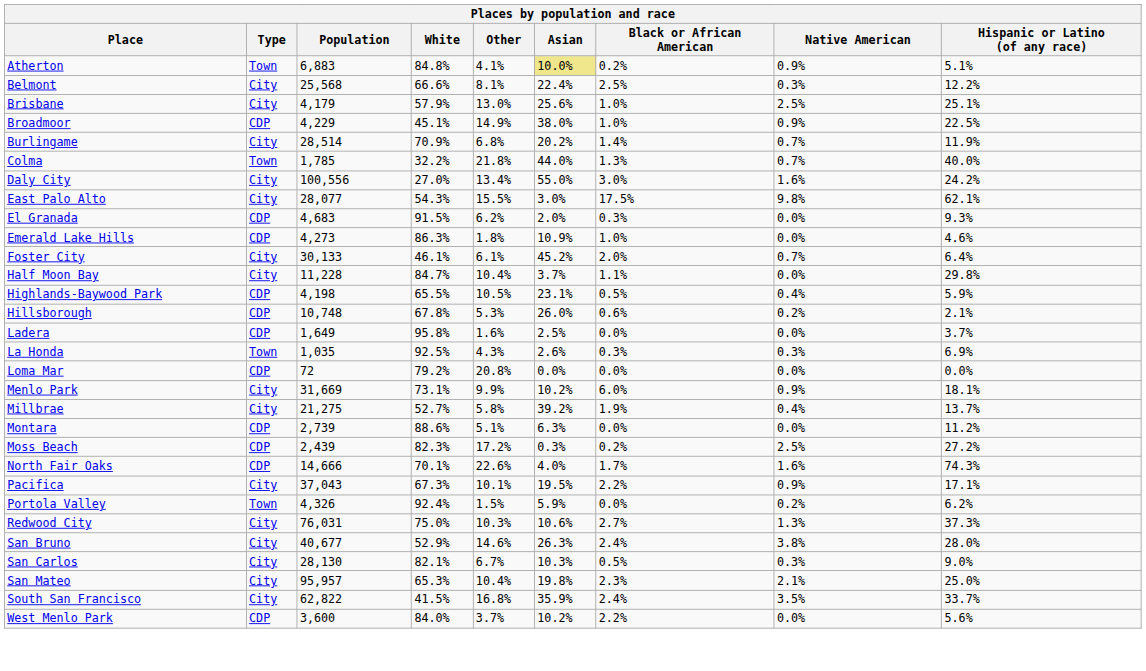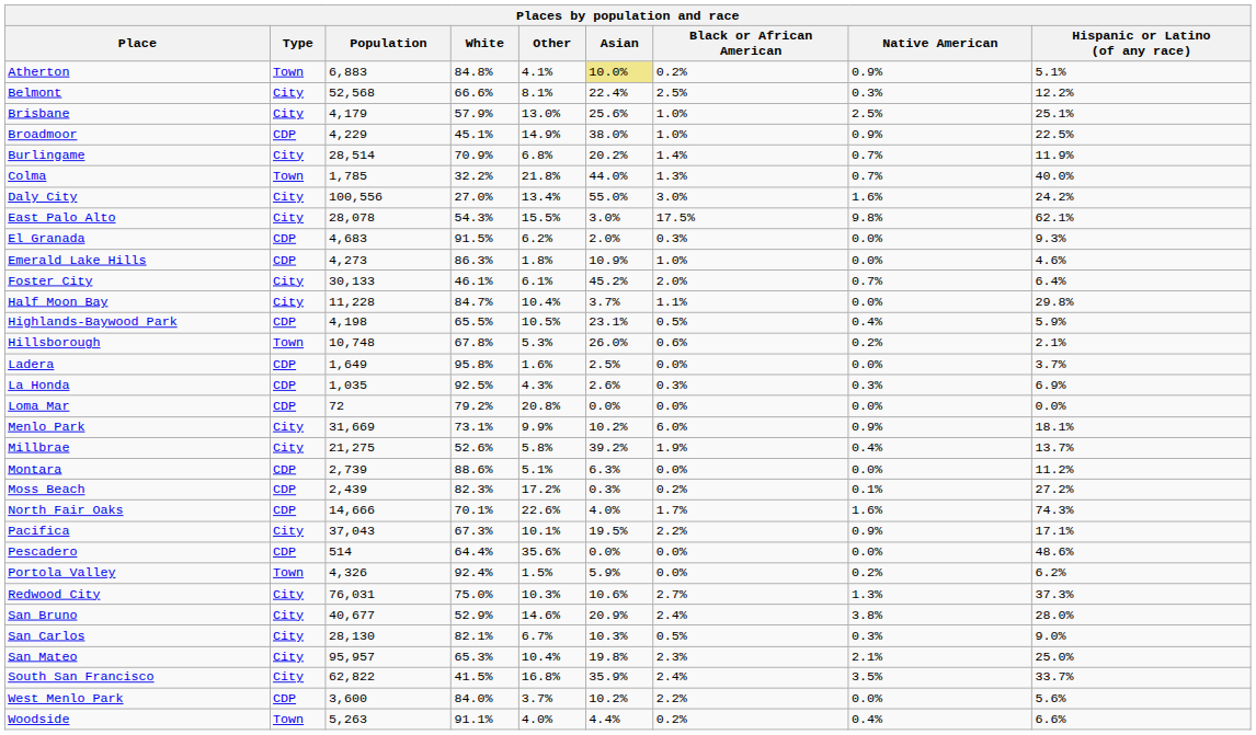Belmont | Population: 25,568 -> 52,568
East Palo Alto | Population: 28,077 -> 28,078
Hillsborough | Type: CDP -> Town
La Honda | Type: Town -> CDP
Millbrae | White: 52.7% -> 52.6%
Moss Beach | Native American: 2.5% -> 0.1%
+ row: Pescadero | CDP | 514 | 64.4% | 35.6% | 0.0% | 0.0% | 0.0% | 48.6%
San Bruno | Asian: 26.3% -> 20.9%
+ row: Woodside | Town | 5,263 | 91.1% | 4.0% | 4.4% | 0.2% | 0.4% | 6.6%
